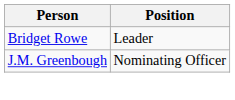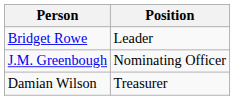+ row: Damian Wilson | Treasurer
